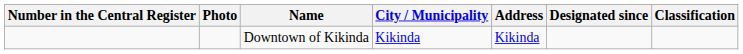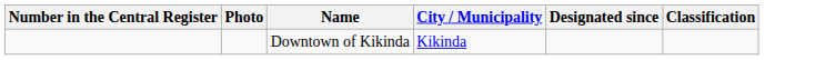- column: Address | Kikinda
